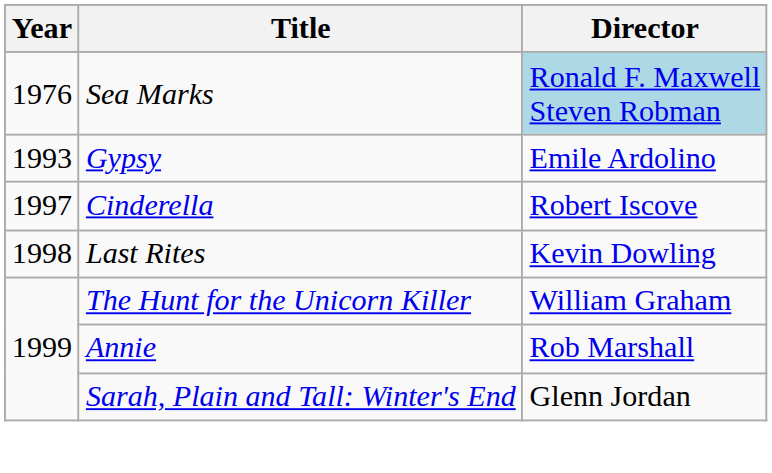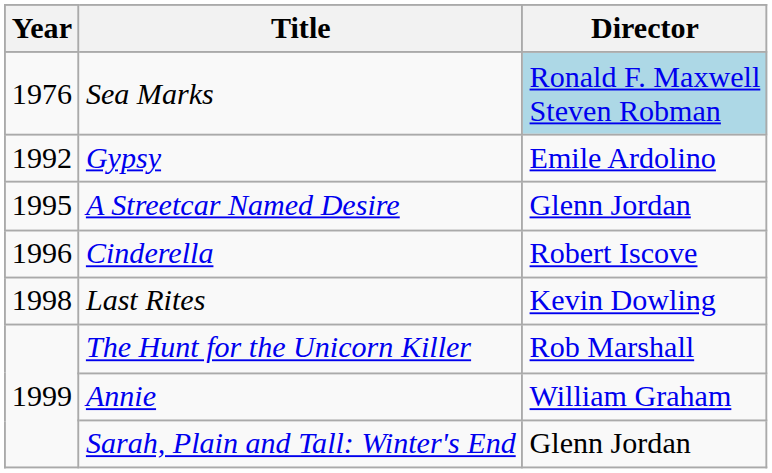Gypsy | Year: 1993 -> 1992
+ row: 1995 | A Streetcar Named Desire | Glenn Jordan
Cinderella | Year: 1997 -> 1996
The Hunt for the Unicorn Killer | Director: William Graham -> Rob Marshall
Annie | Director: Rob Marshall -> William Graham
